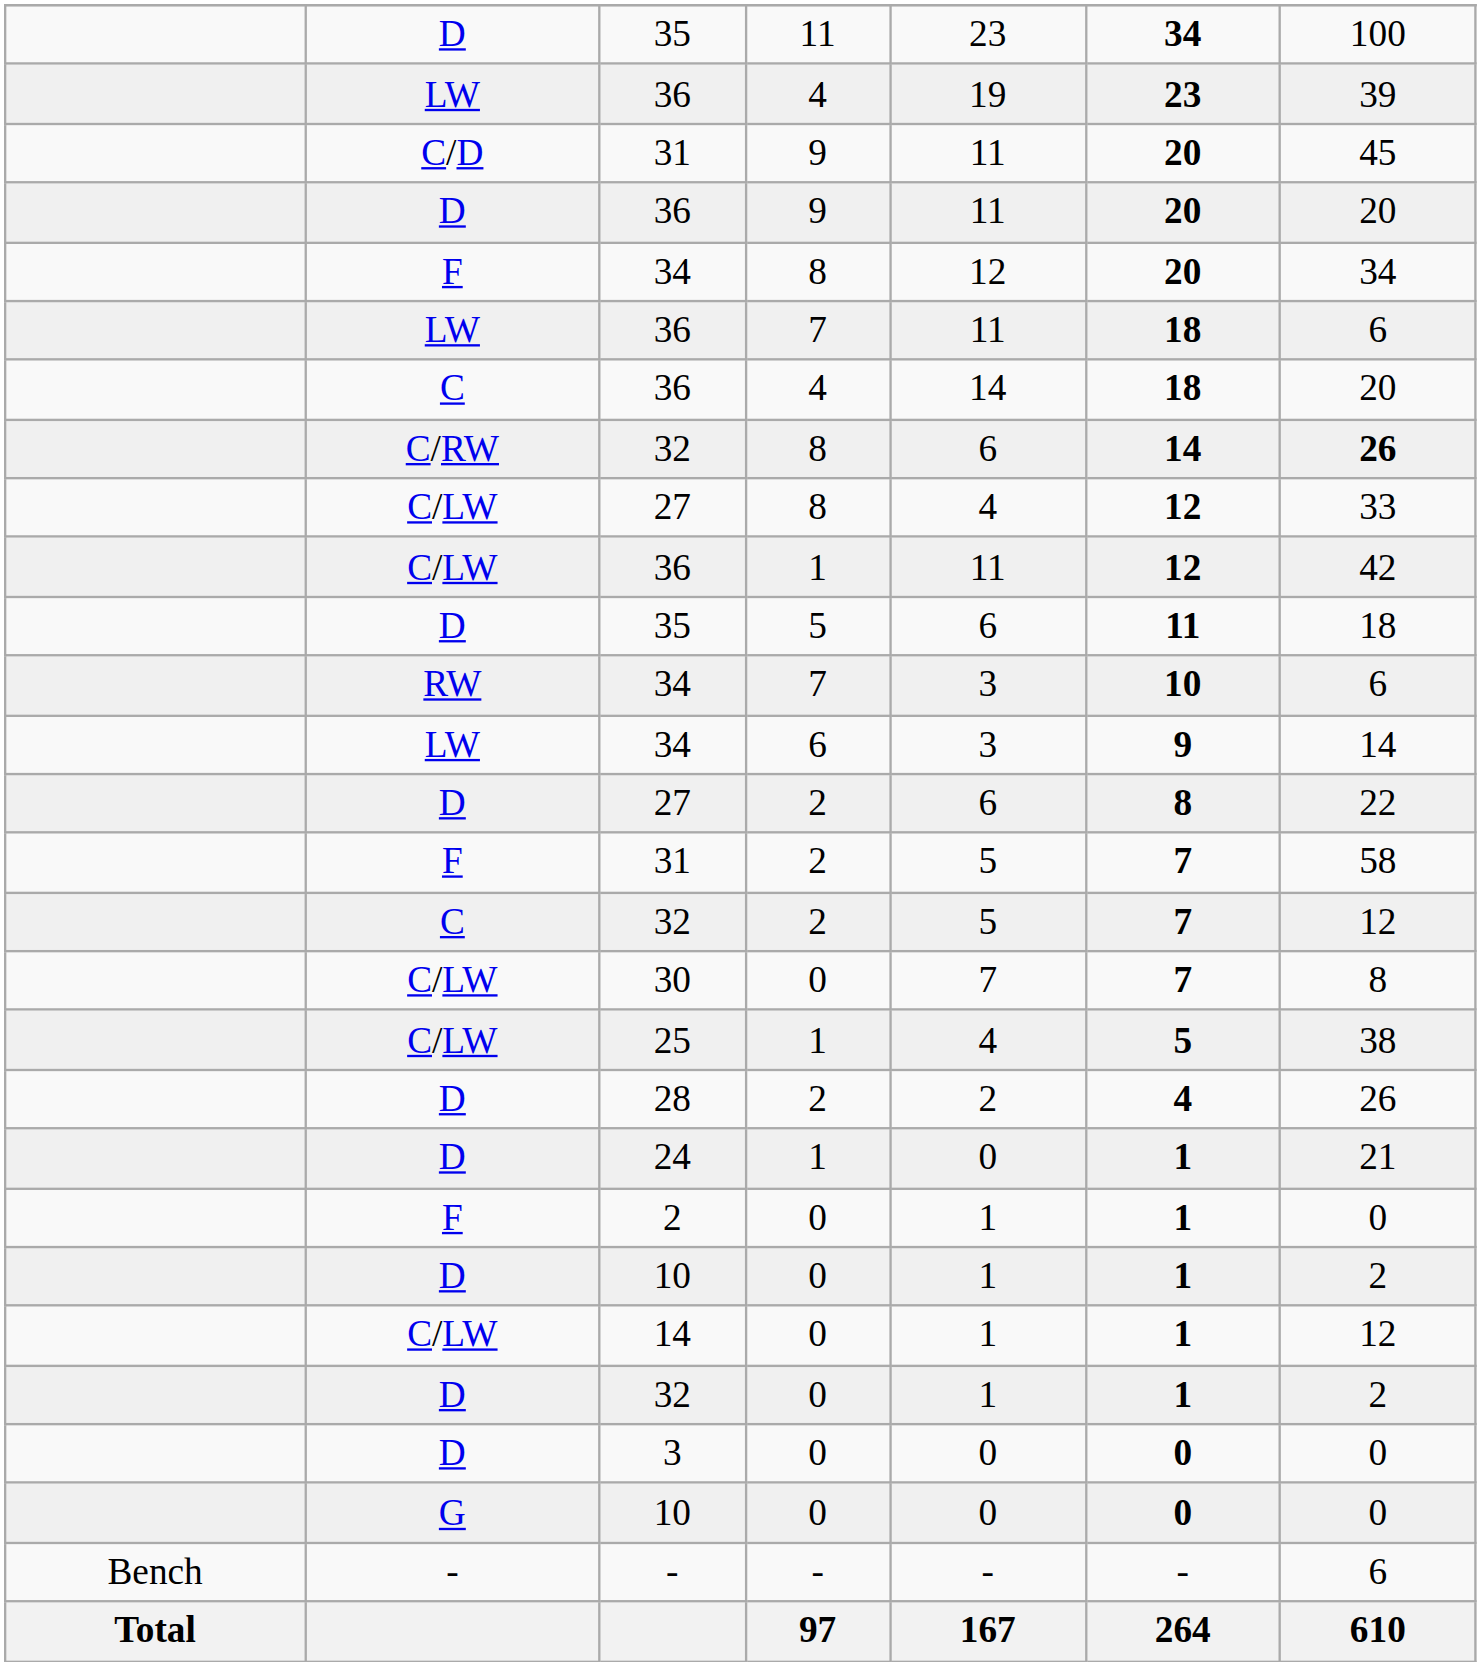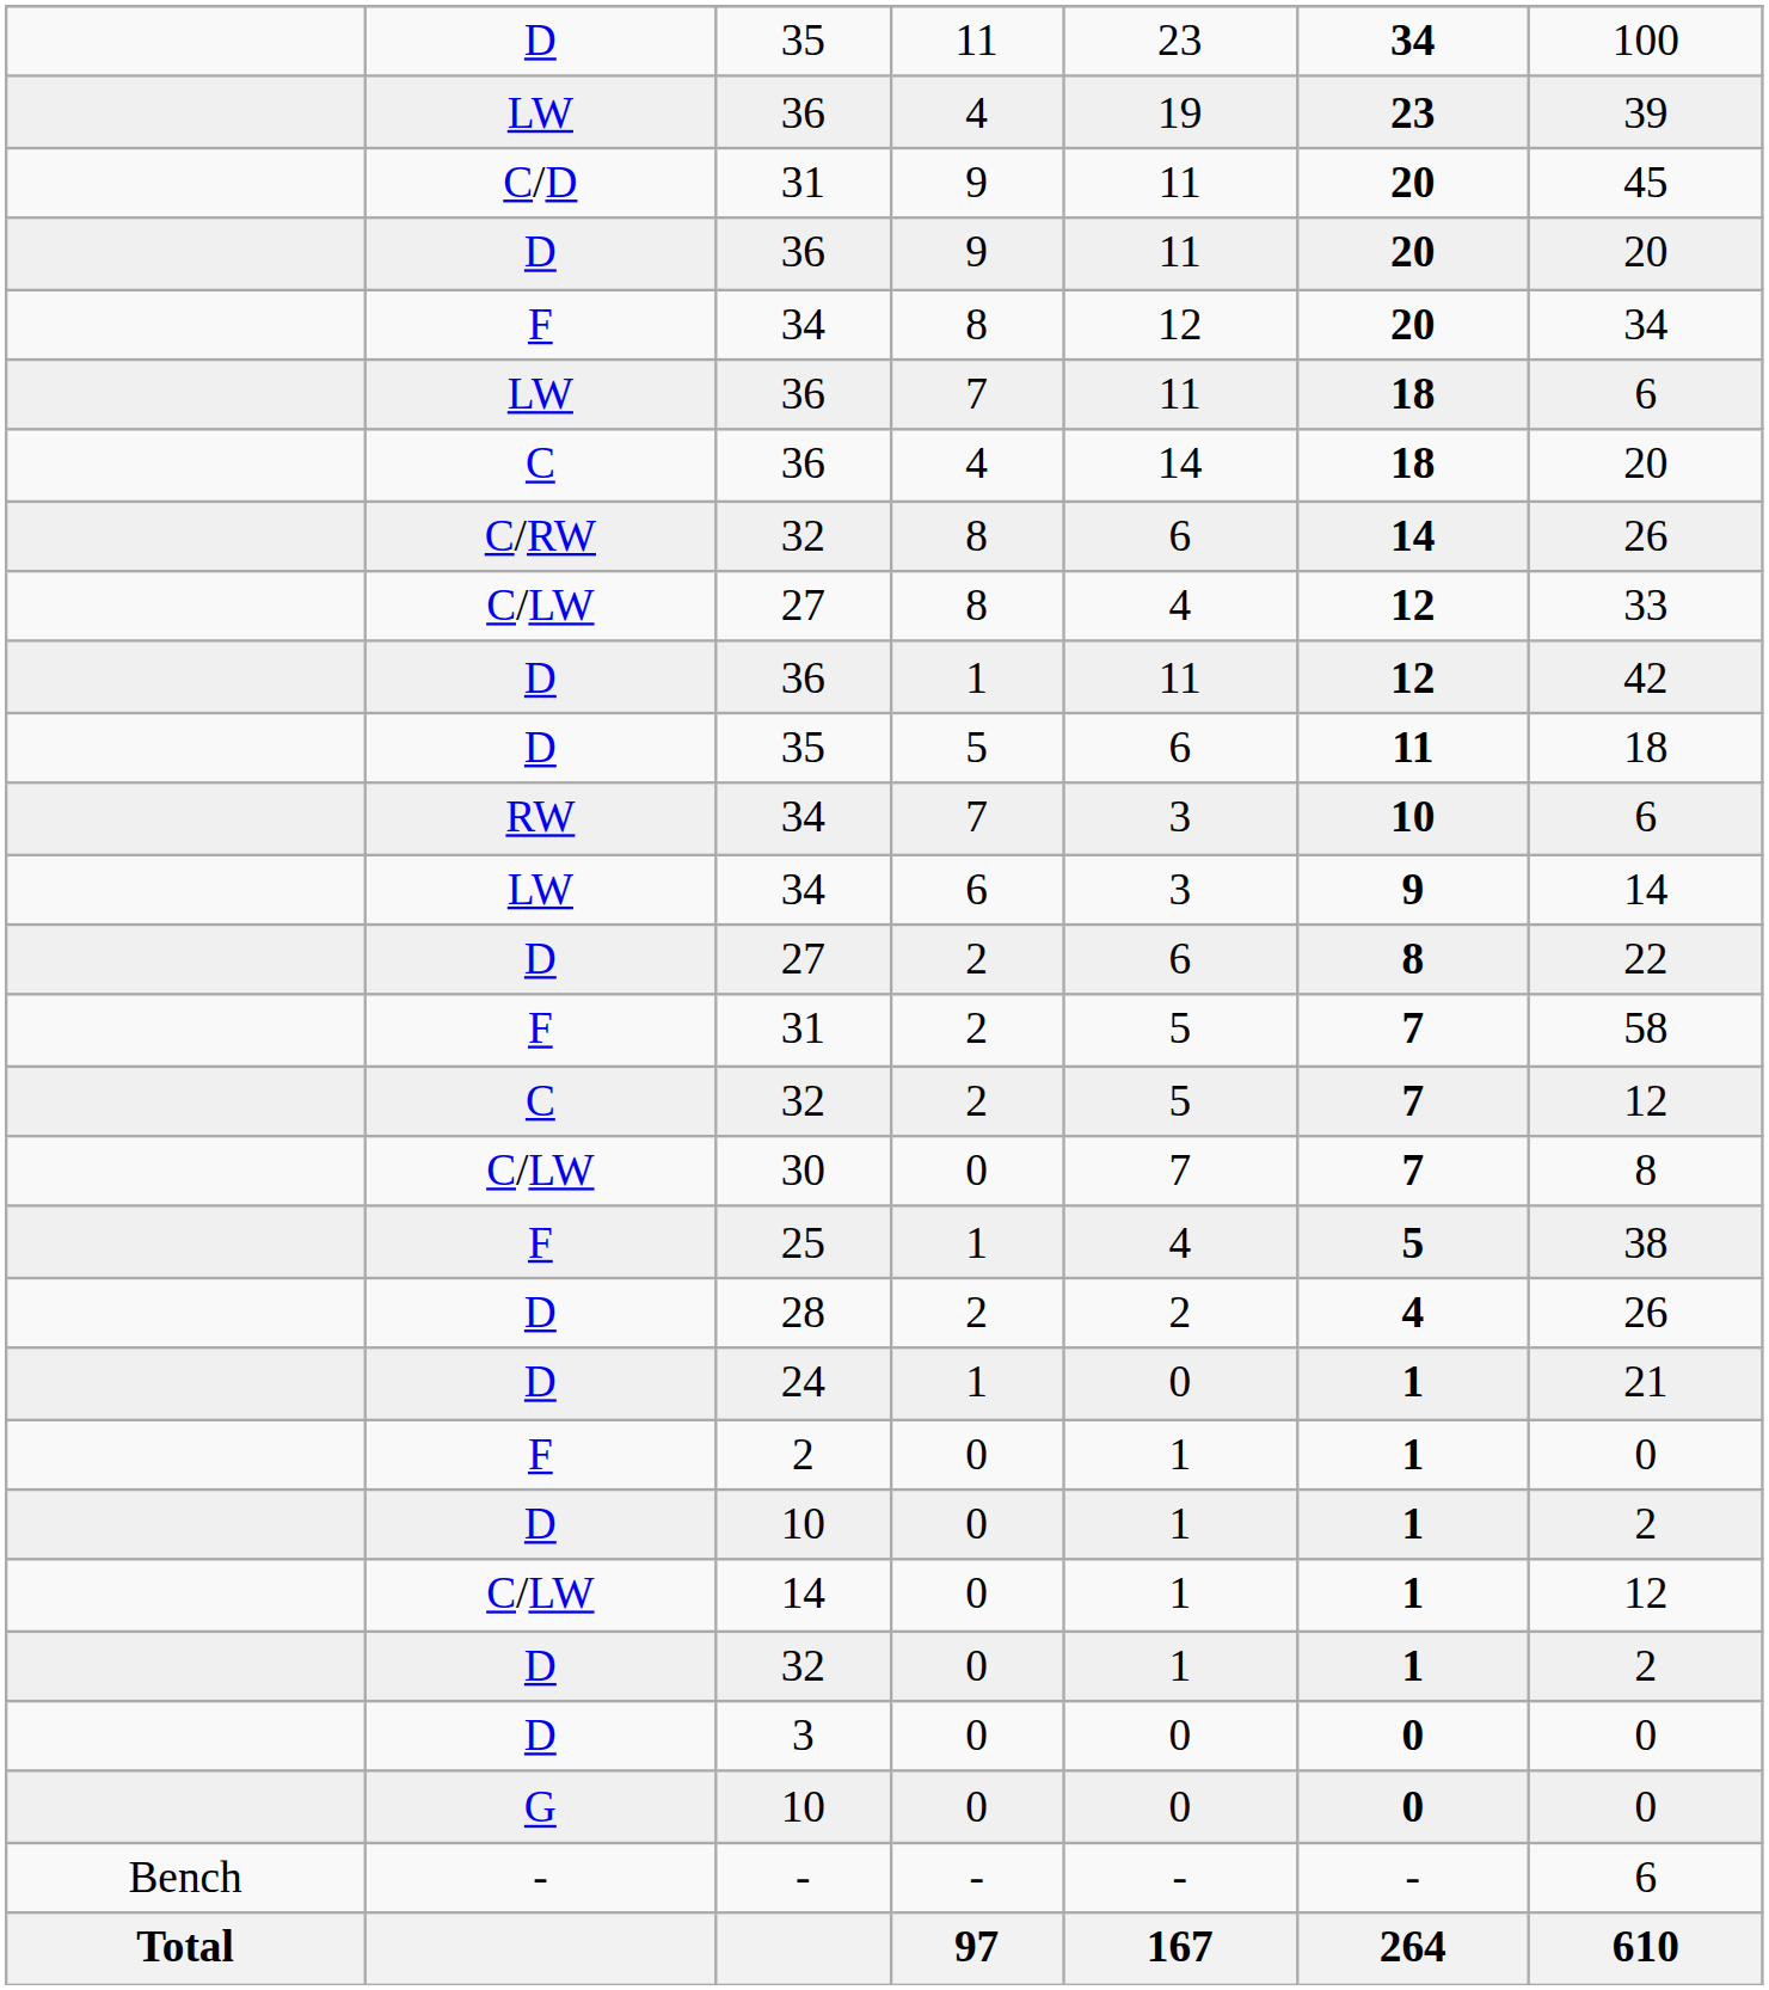32 / 8 | column 7: bold -> normal
36 / 1 | column 2: C/LW -> D
25 | column 2: C/LW -> F
